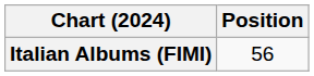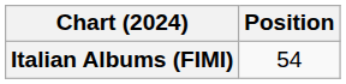Italian Albums (FIMI) | Position: 56 -> 54
